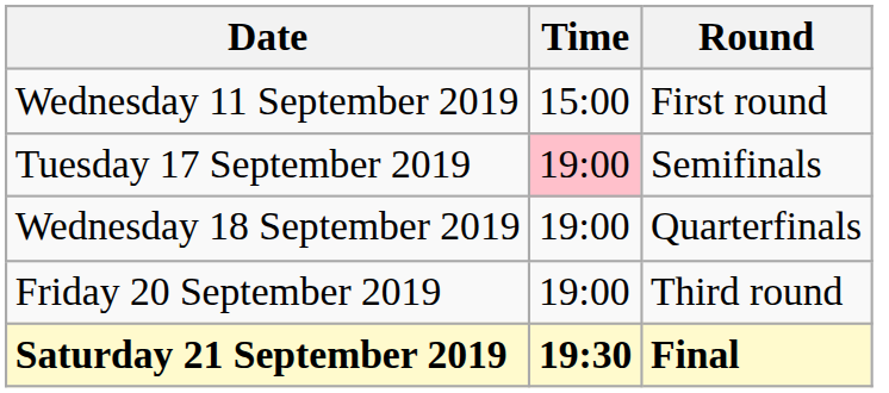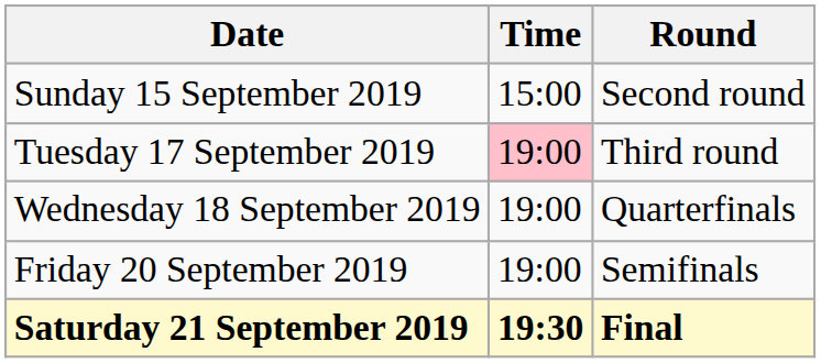- row: Wednesday 11 September 2019 | 15:00 | First round
+ row: Sunday 15 September 2019 | 15:00 | Second round
Tuesday 17 September 2019 | Round: Semifinals -> Third round
Friday 20 September 2019 | Round: Third round -> Semifinals
